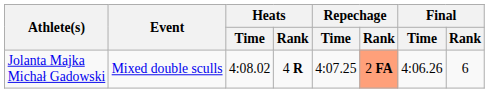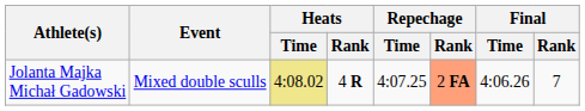Jolanta Majka Michał Gadowski | Heats / Time: no background -> khaki background
Jolanta Majka Michał Gadowski | Final / Rank: 6 -> 7
